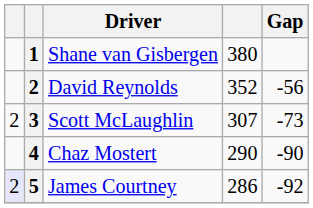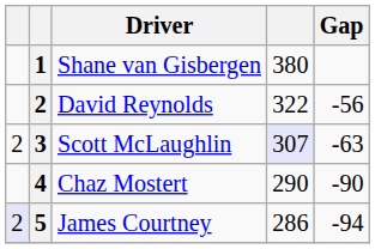David Reynolds | column 4: 352 -> 322
Scott McLaughlin | column 4: no background -> lavender background
Scott McLaughlin | Gap: -73 -> -63
James Courtney | Gap: -92 -> -94
